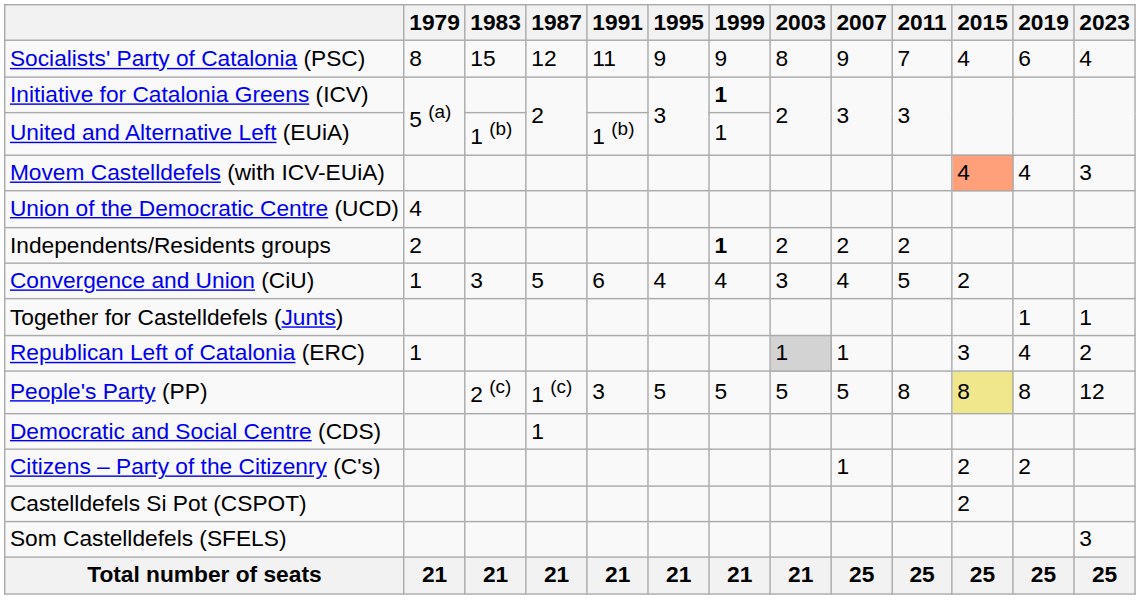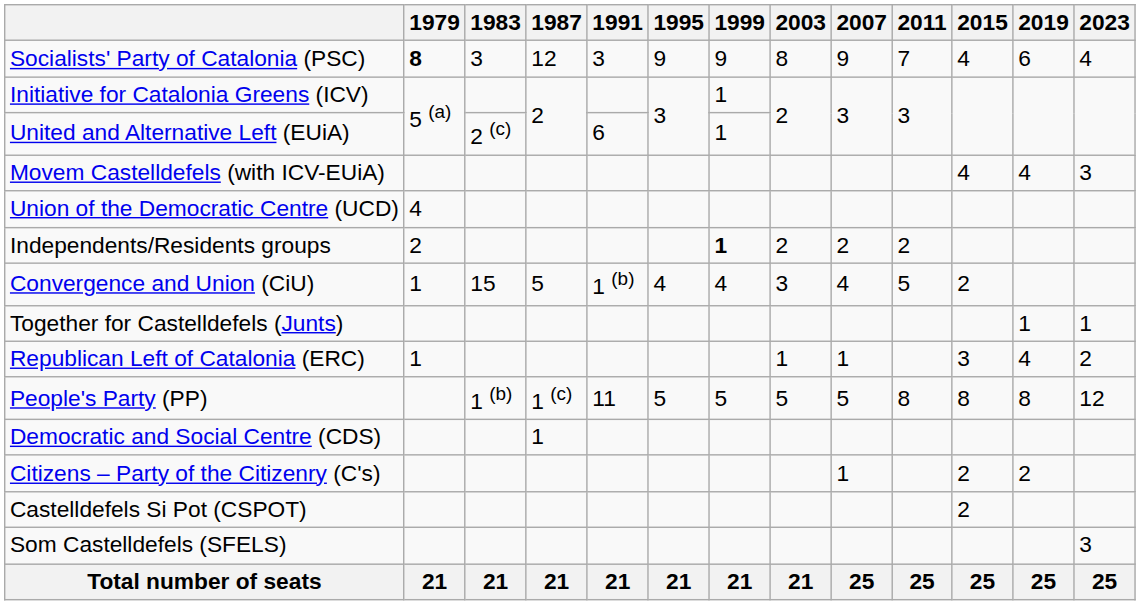Socialists' Party of Catalonia (PSC) | 1979: normal -> bold
Socialists' Party of Catalonia (PSC) | 1983: 15 -> 3
Socialists' Party of Catalonia (PSC) | 1991: 11 -> 3
Initiative for Catalonia Greens (ICV) | 1999: bold -> normal
United and Alternative Left (EUiA) | 1983: 1 (b) -> 2 (c)
United and Alternative Left (EUiA) | 1991: 1 (b) -> 6
Movem Castelldefels (with ICV-EUiA) | 2015: lightsalmon background -> no background
Convergence and Union (CiU) | 1983: 3 -> 15
Convergence and Union (CiU) | 1991: 6 -> 1 (b)
Republican Left of Catalonia (ERC) | 2003: lightgrey background -> no background
People's Party (PP) | 1983: 2 (c) -> 1 (b)
People's Party (PP) | 1991: 3 -> 11
People's Party (PP) | 2015: khaki background -> no background
